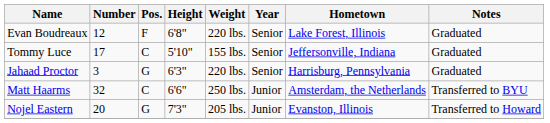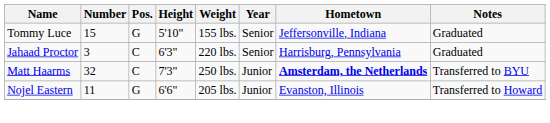- row: Evan Boudreaux | 12 | F | 6'8" | 220 lbs. | Senior | Lake Forest, Illinois | Graduated
Tommy Luce | Number: 17 -> 15
Tommy Luce | Pos.: C -> G
Jahaad Proctor | Pos.: G -> C
Matt Haarms | Height: 6'6" -> 7'3"
Matt Haarms | Hometown: normal -> bold
Nojel Eastern | Number: 20 -> 11
Nojel Eastern | Height: 7'3" -> 6'6"
